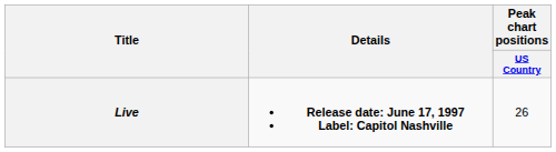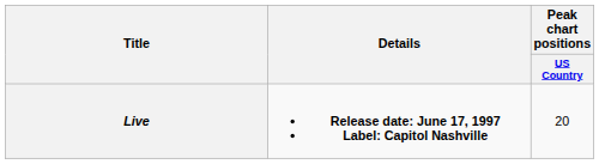Live | Peak chart positions / US Country: 26 -> 20
